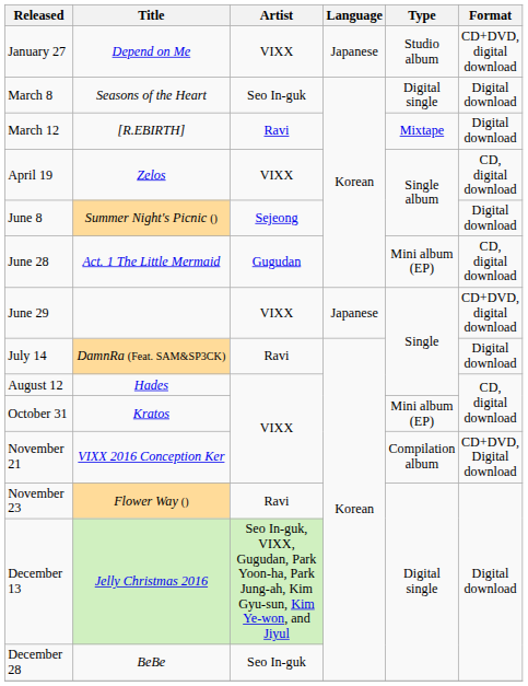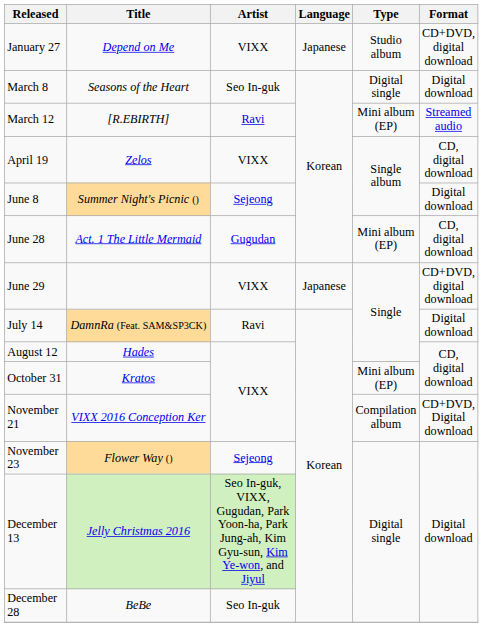March 12 | Type: Mixtape -> Mini album (EP)
March 12 | Format: Digital download -> Streamed audio
November 23 | Artist: Ravi -> Sejeong
